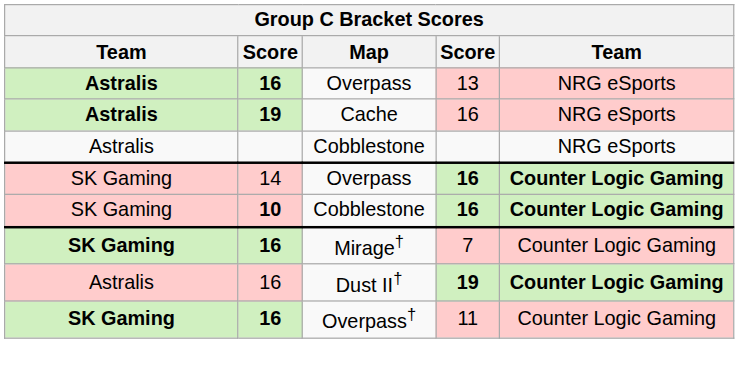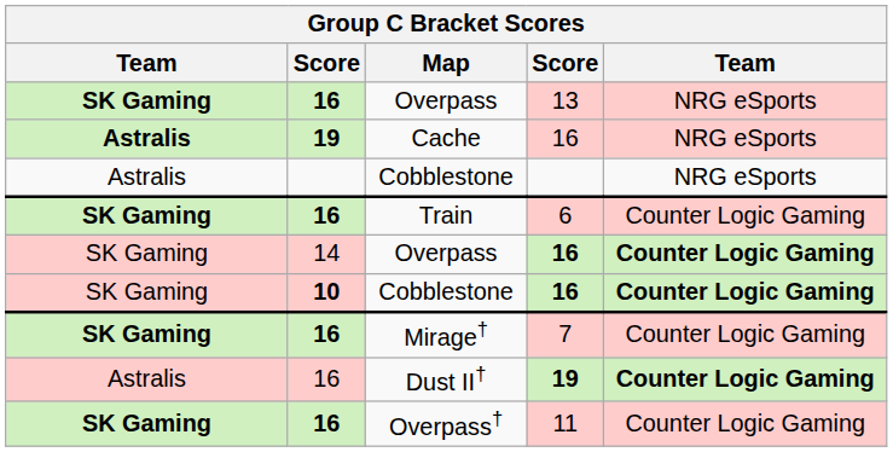Overpass / 13 | column 1: Astralis -> SK Gaming
+ row: SK Gaming | 16 | Train | 6 | Counter Logic Gaming
